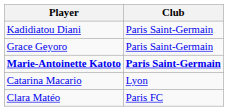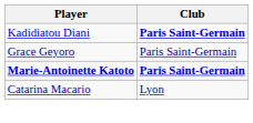Kadidiatou Diani | Club: normal -> bold
- row: Clara Matéo | Paris FC
